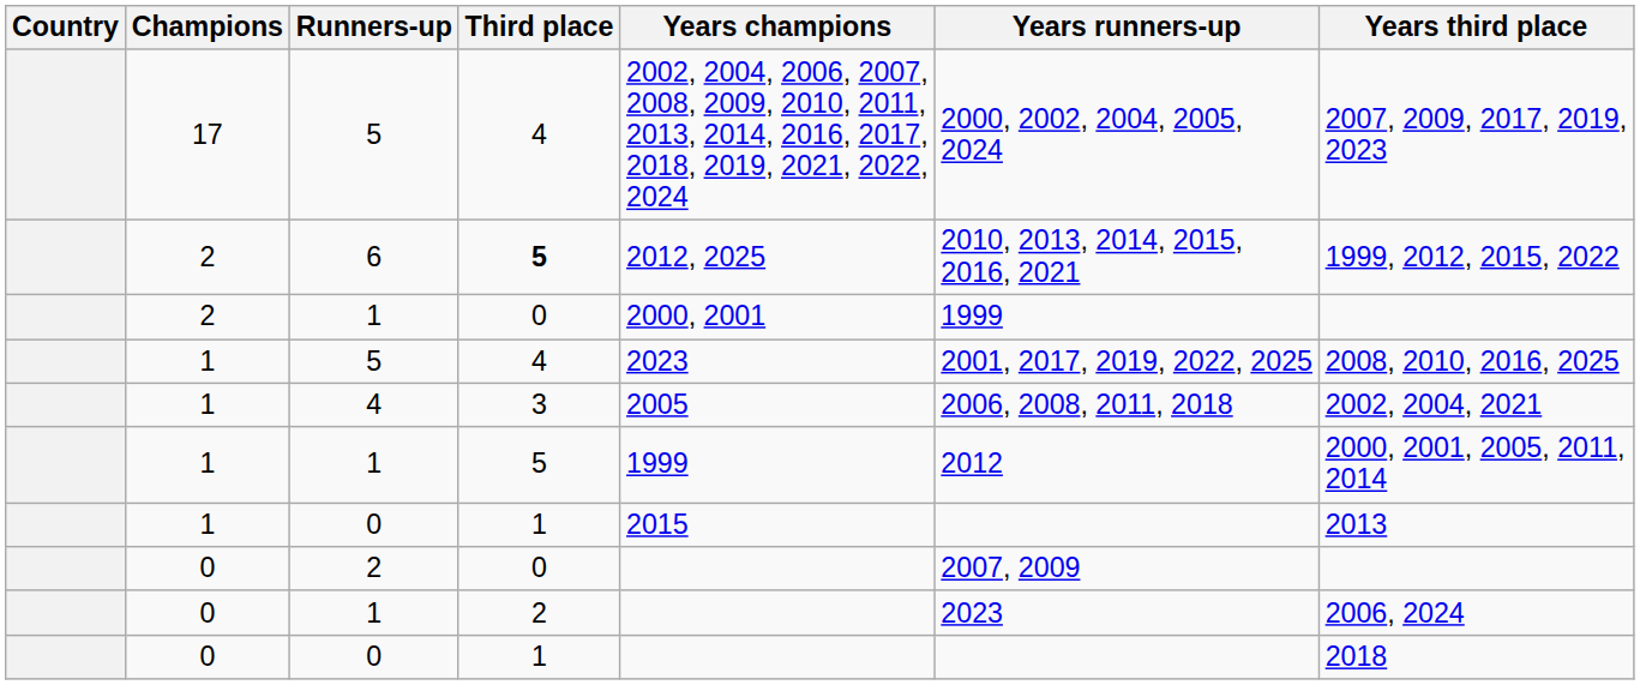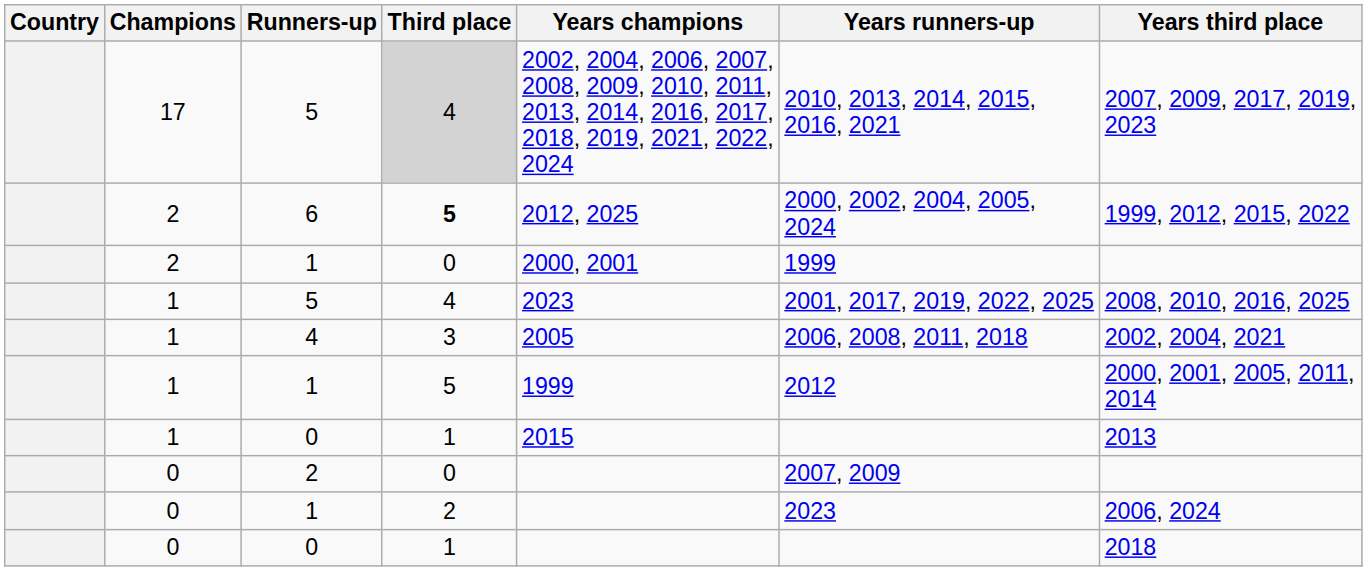17 / 5 | Third place: no background -> lightgrey background
17 / 5 | Years runners-up: 2000, 2002, 2004, 2005, 2024 -> 2010, 2013, 2014, 2015, 2016, 2021
6 | Years runners-up: 2010, 2013, 2014, 2015, 2016, 2021 -> 2000, 2002, 2004, 2005, 2024
